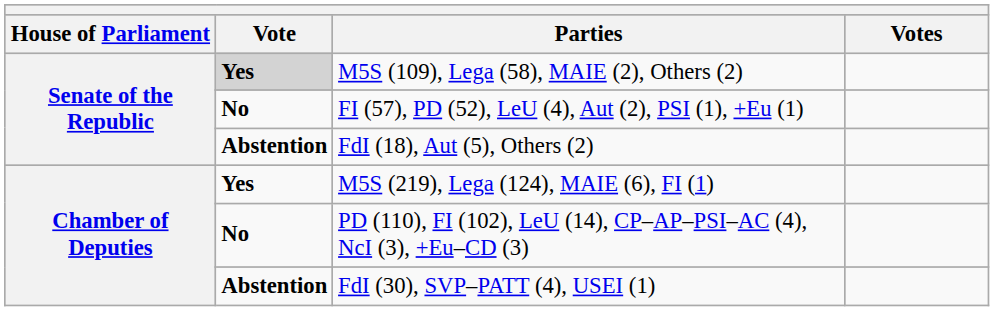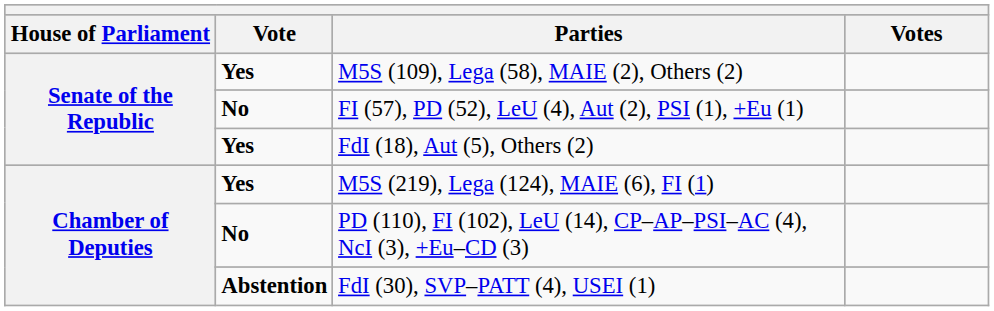M5S (109), Lega (58), MAIE (2), Others (2) | Vote: lightgrey background -> no background
FdI (18), Aut (5), Others (2) | Vote: Abstention -> Yes
